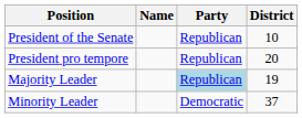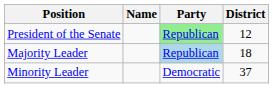President of the Senate | Party: no background -> lightgreen background
President of the Senate | District: 10 -> 12
- row: President pro tempore | Republican | 20
Majority Leader | District: 19 -> 18
